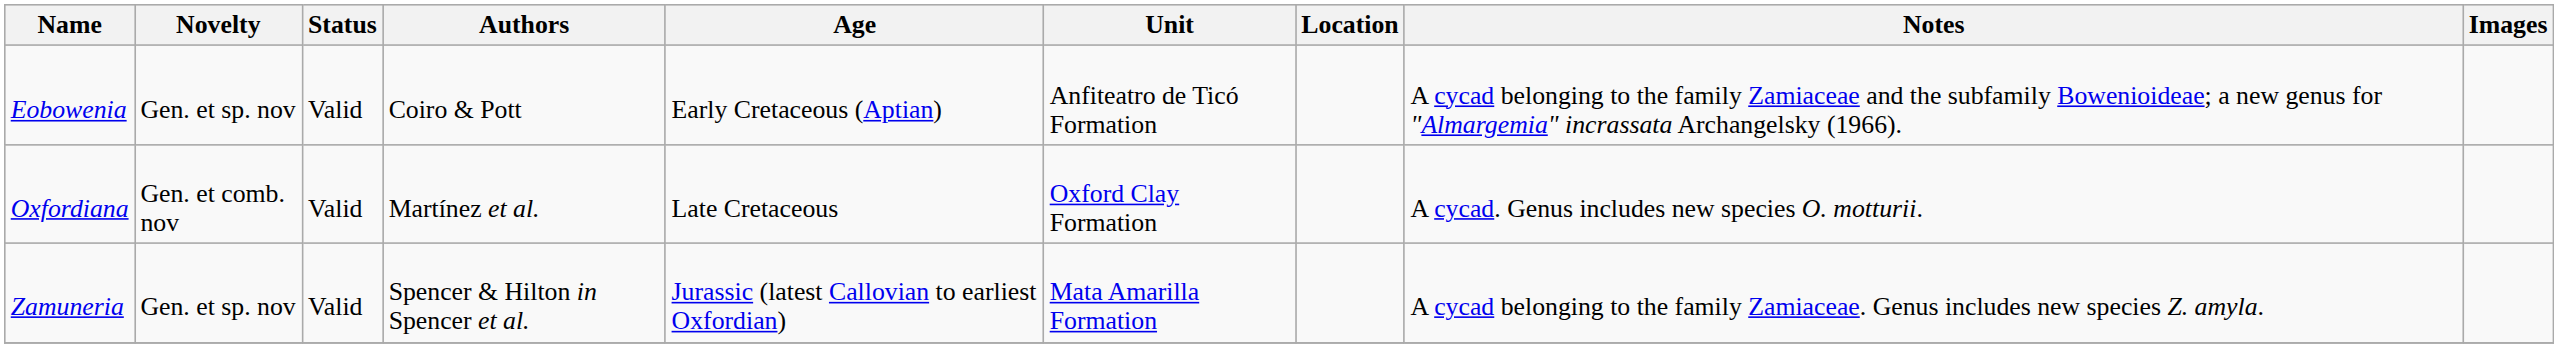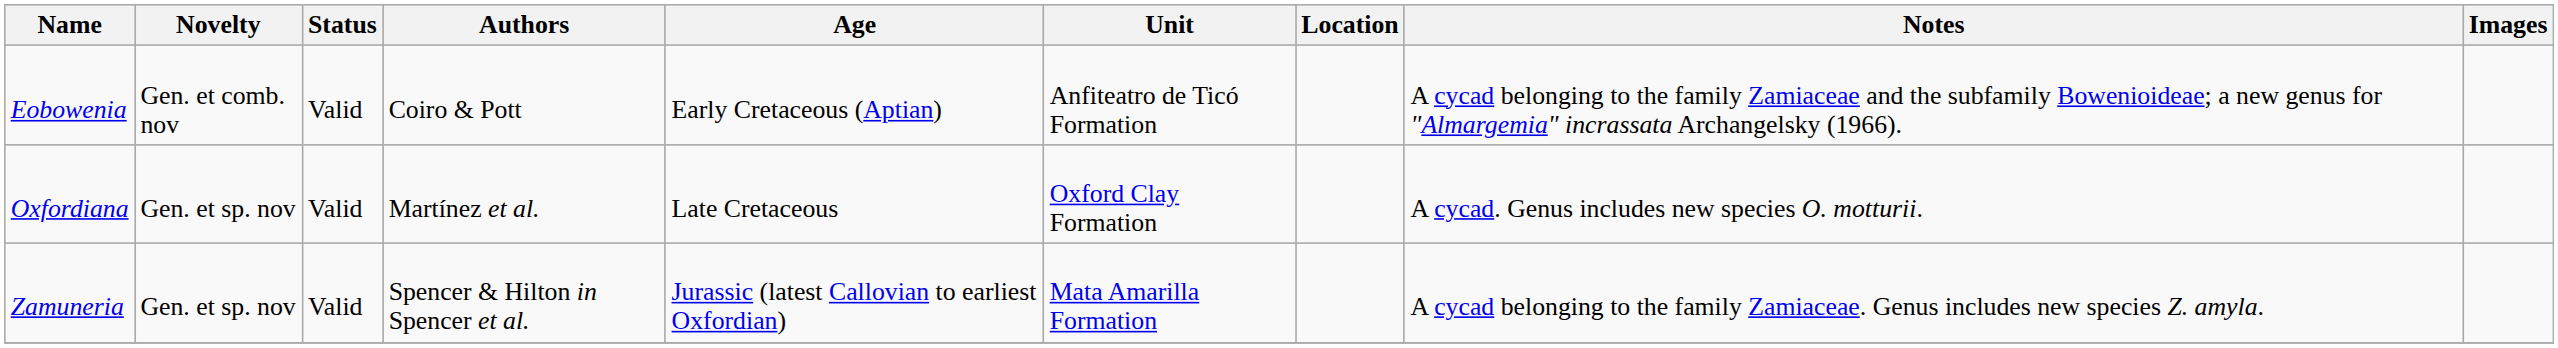Eobowenia | Novelty: Gen. et sp. nov -> Gen. et comb. nov
Oxfordiana | Novelty: Gen. et comb. nov -> Gen. et sp. nov
